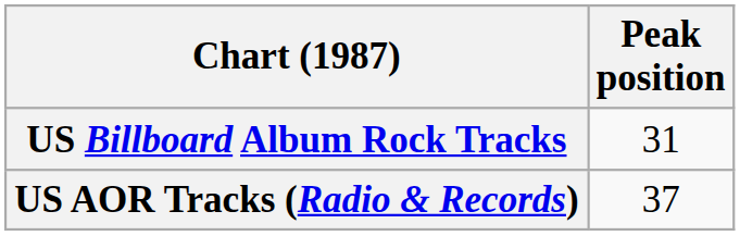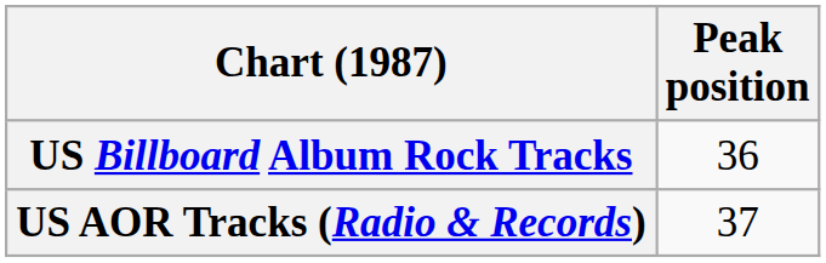US Billboard Album Rock Tracks | Peak position: 31 -> 36
